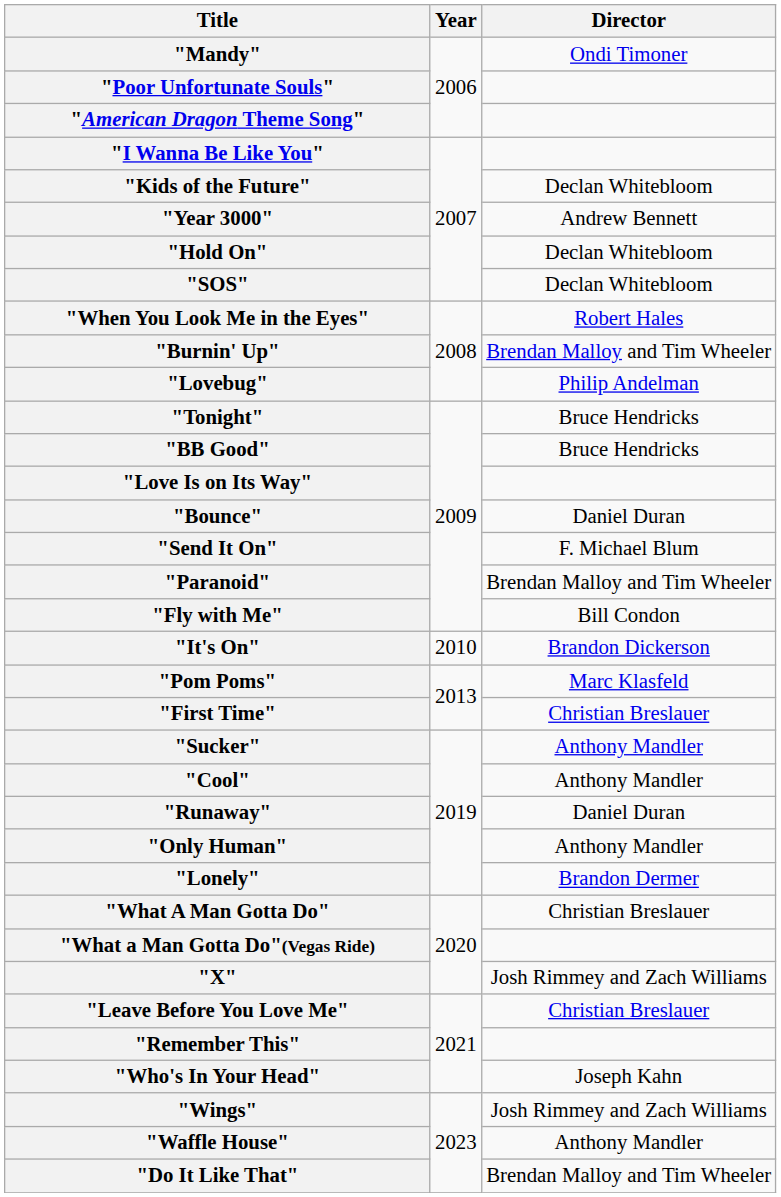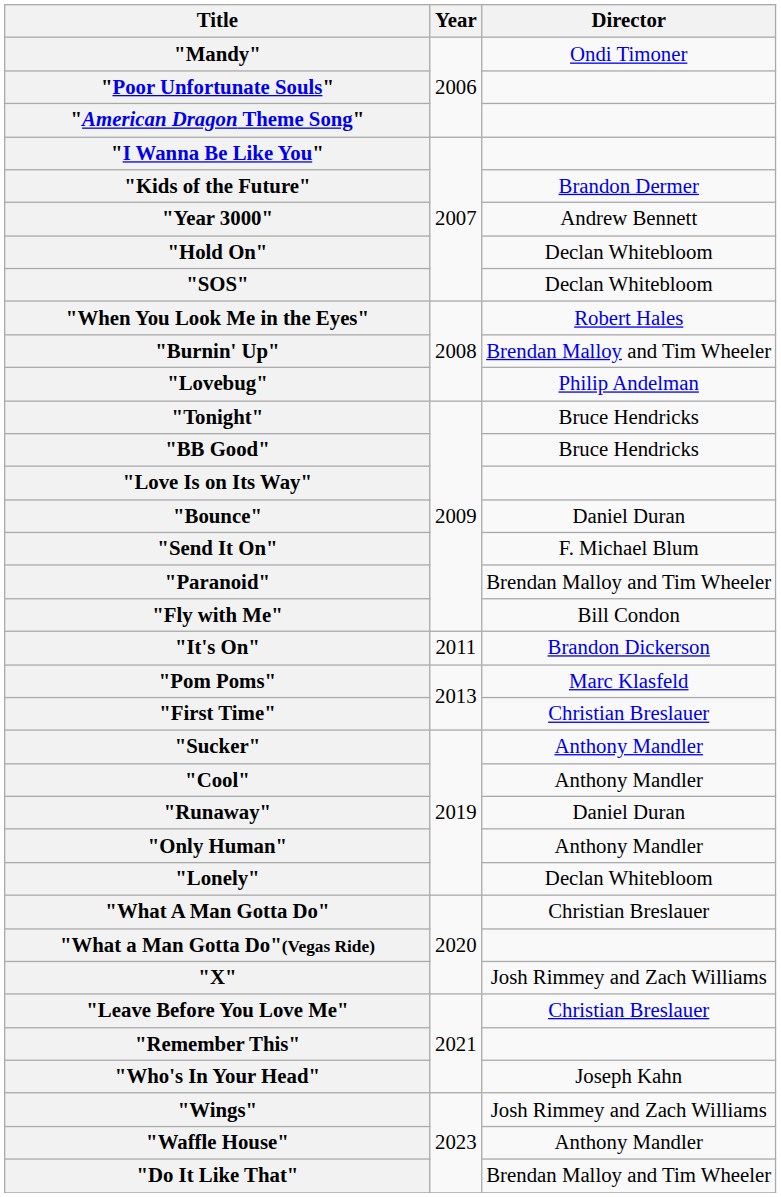"Kids of the Future" | Director: Declan Whitebloom -> Brandon Dermer
"It's On" | Year: 2010 -> 2011
"Lonely" | Director: Brandon Dermer -> Declan Whitebloom
